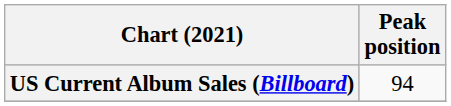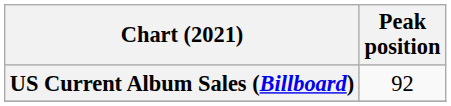US Current Album Sales (Billboard) | Peak position: 94 -> 92
